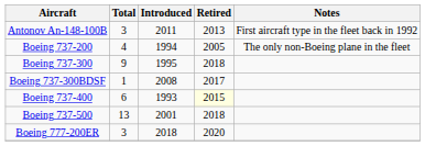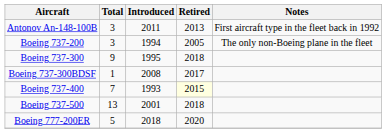Boeing 737-200 | Total: 4 -> 3
Boeing 737-400 | Total: 6 -> 7
Boeing 777-200ER | Total: 3 -> 5
